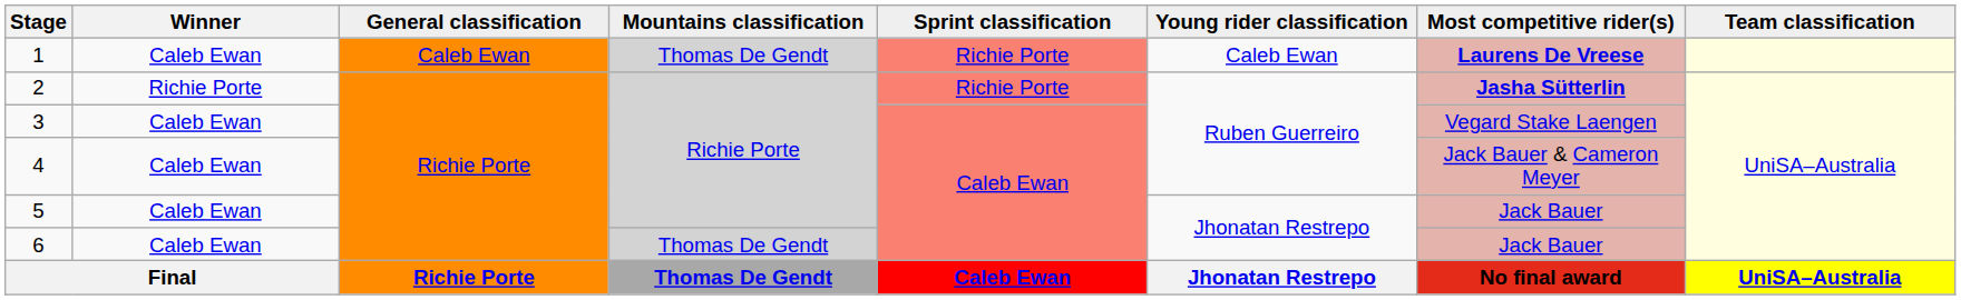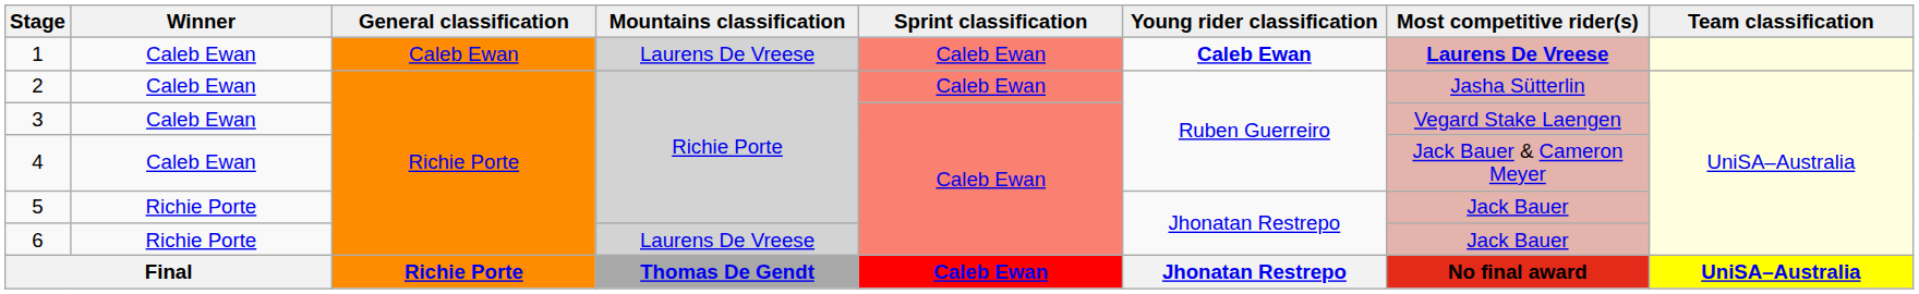1 | Mountains classification: Thomas De Gendt -> Laurens De Vreese
1 | Sprint classification: Richie Porte -> Caleb Ewan
1 | Young rider classification: normal -> bold
2 | Winner: Richie Porte -> Caleb Ewan
2 | Sprint classification: Richie Porte -> Caleb Ewan
2 | Most competitive rider(s): bold -> normal
5 | Winner: Caleb Ewan -> Richie Porte
6 | Winner: Caleb Ewan -> Richie Porte
6 | Mountains classification: Thomas De Gendt -> Laurens De Vreese
